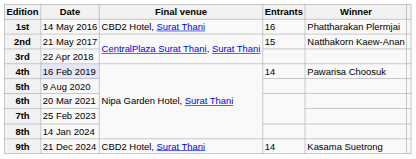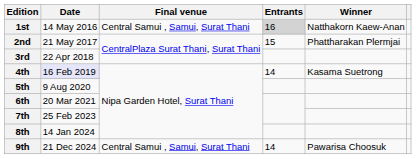1st | Final venue: CBD2 Hotel, Surat Thani -> Central Samui , Samui, Surat Thani
1st | Entrants: no background -> lightgrey background
1st | Winner: Phattharakan Plermjai -> Natthakorn Kaew-Anan
2nd | Winner: Natthakorn Kaew-Anan -> Phattharakan Plermjai
4th | Winner: Pawarisa Choosuk -> Kasama Suetrong
9th | Final venue: CBD2 Hotel, Surat Thani -> Central Samui , Samui, Surat Thani
9th | Winner: Kasama Suetrong -> Pawarisa Choosuk
